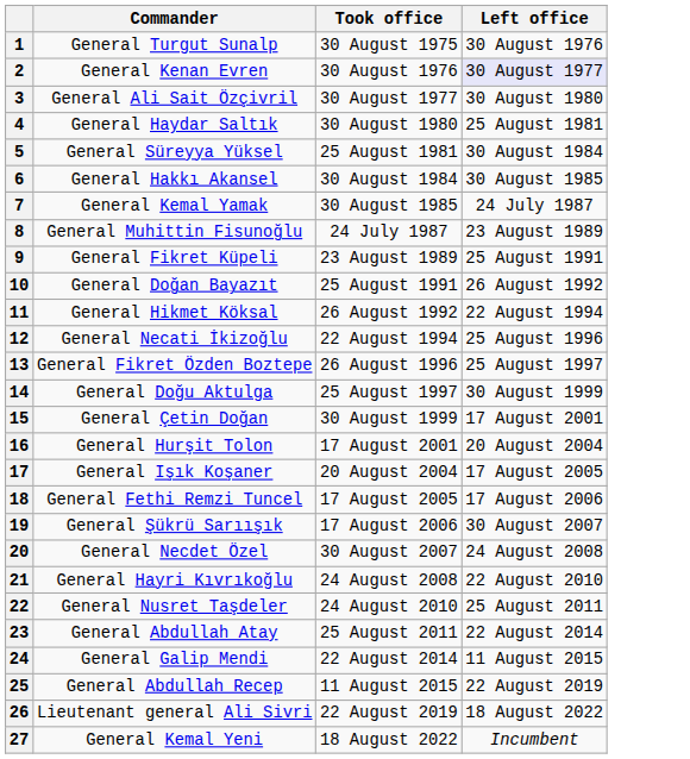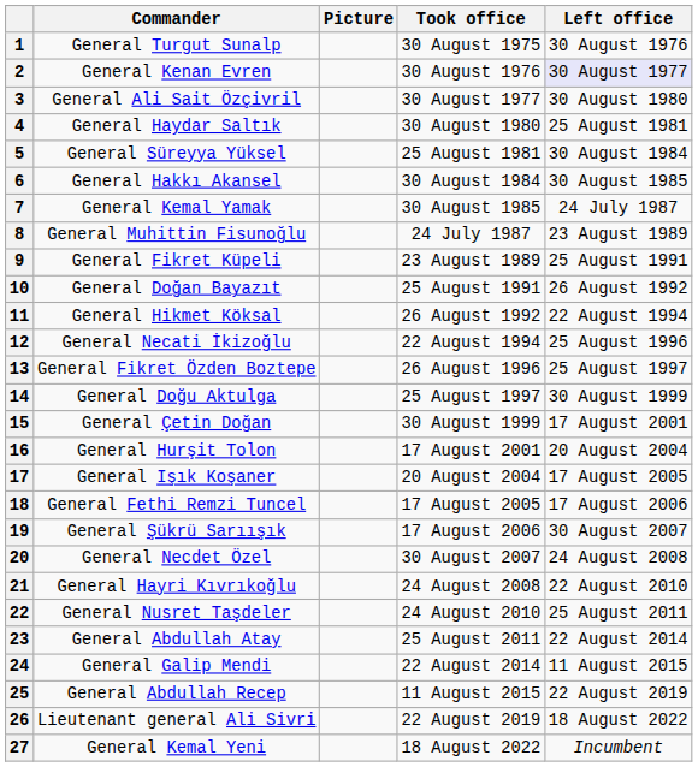+ column: Picture
